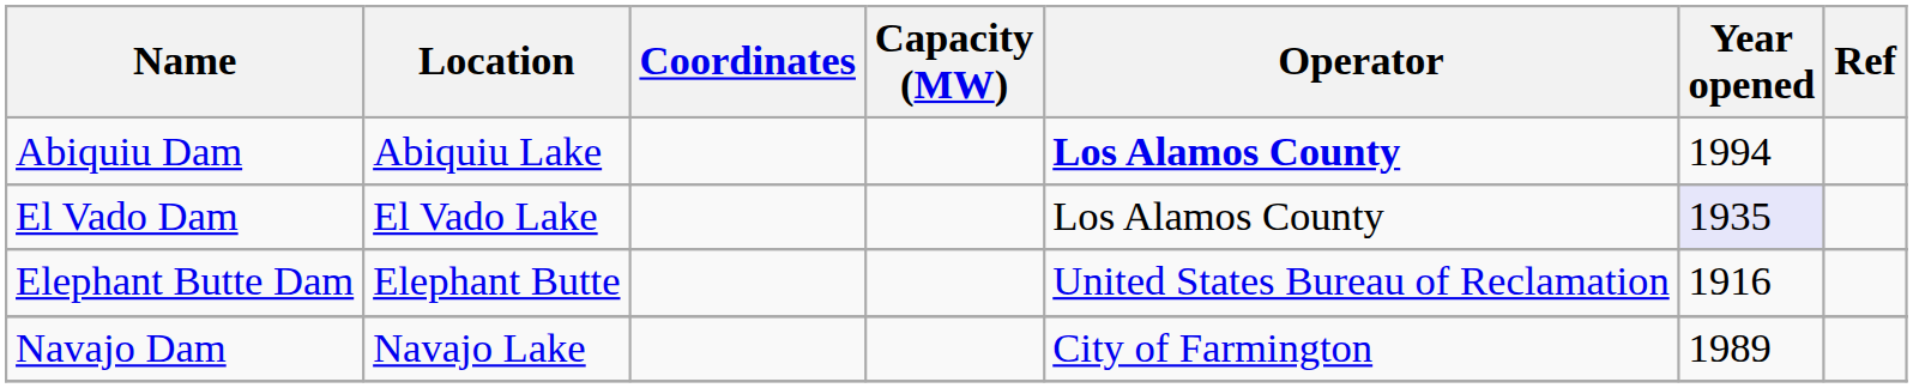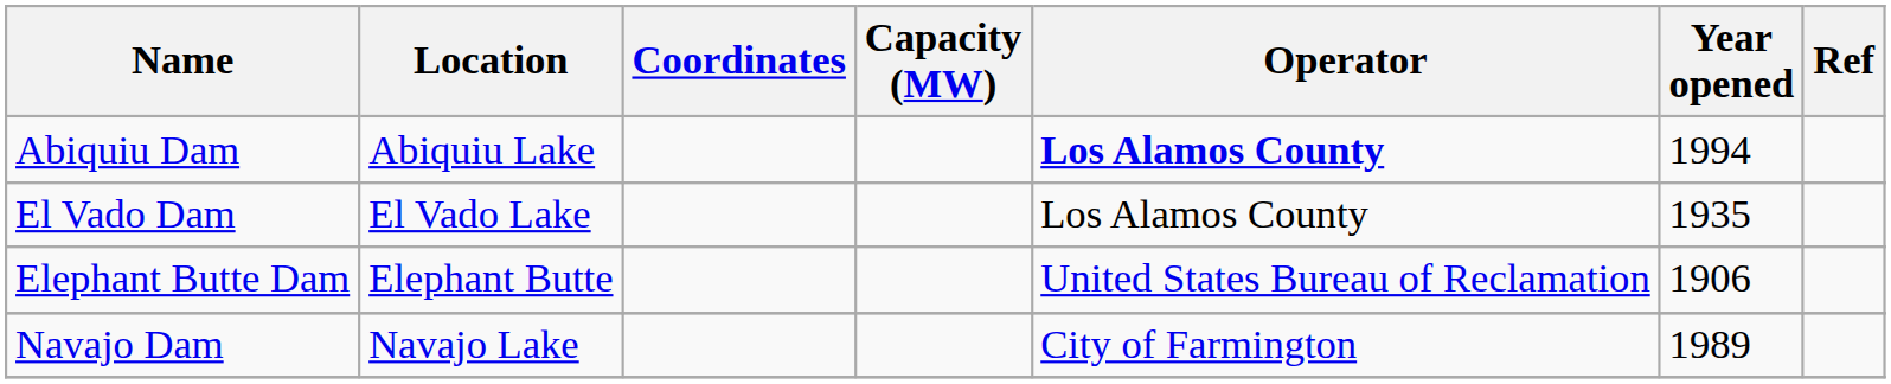El Vado Dam | Year opened: lavender background -> no background
Elephant Butte Dam | Year opened: 1916 -> 1906
